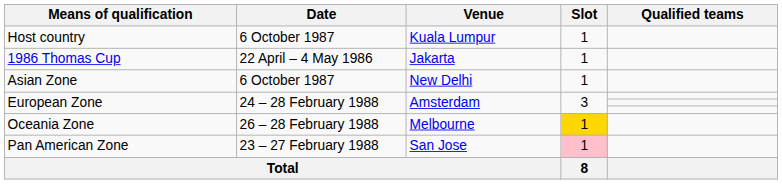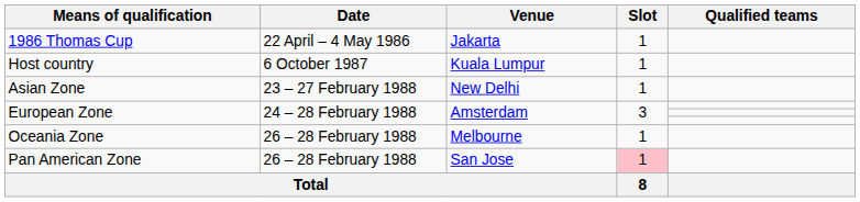rows swapped: Host country <-> 1986 Thomas Cup
Asian Zone | Date: 6 October 1987 -> 23 – 27 February 1988
Oceania Zone | Slot: gold background -> no background
Pan American Zone | Date: 23 – 27 February 1988 -> 26 – 28 February 1988
